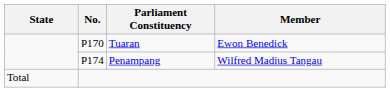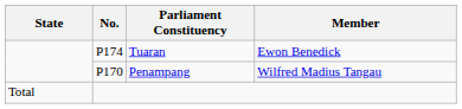Tuaran | No.: P170 -> P174
Penampang | No.: P174 -> P170
